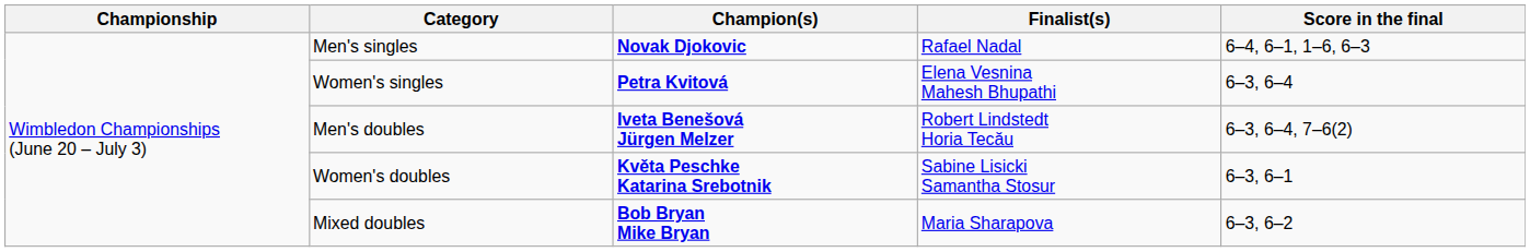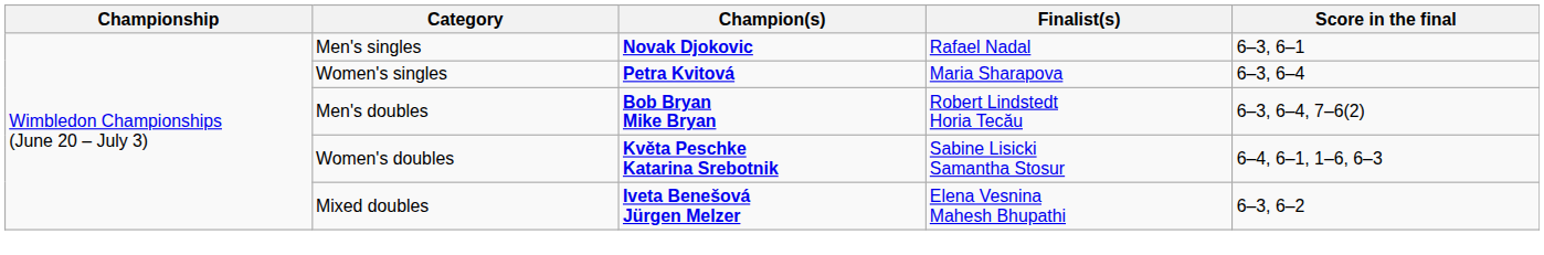Men's singles | Score in the final: 6–4, 6–1, 1–6, 6–3 -> 6–3, 6–1
Women's singles | Finalist(s): Elena Vesnina Mahesh Bhupathi -> Maria Sharapova
Men's doubles | Champion(s): Iveta Benešová Jürgen Melzer -> Bob Bryan Mike Bryan
Women's doubles | Score in the final: 6–3, 6–1 -> 6–4, 6–1, 1–6, 6–3
Mixed doubles | Champion(s): Bob Bryan Mike Bryan -> Iveta Benešová Jürgen Melzer
Mixed doubles | Finalist(s): Maria Sharapova -> Elena Vesnina Mahesh Bhupathi
